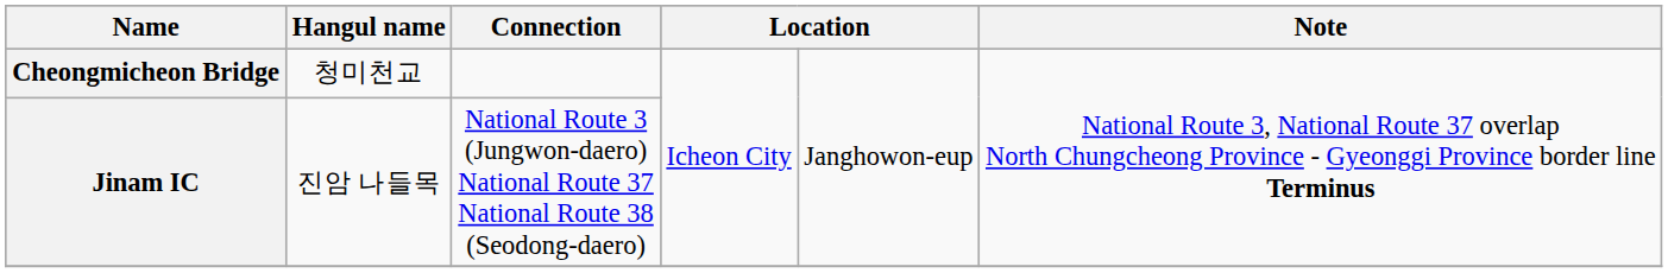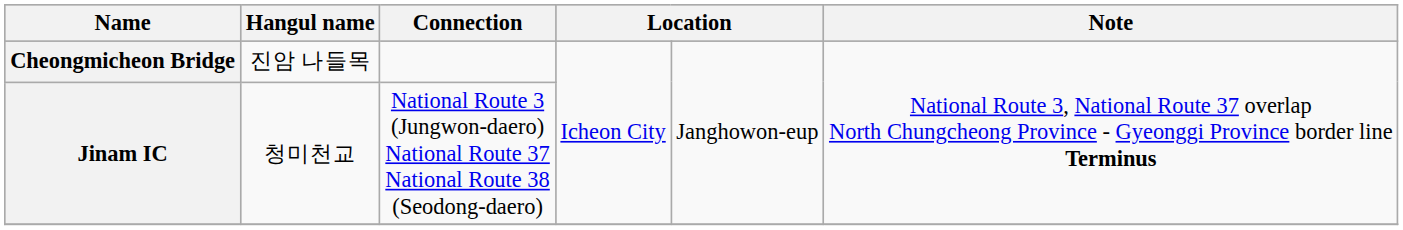Cheongmicheon Bridge | Hangul name: 청미천교 -> 진암 나들목
Jinam IC | Hangul name: 진암 나들목 -> 청미천교
